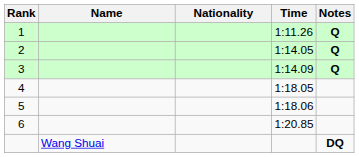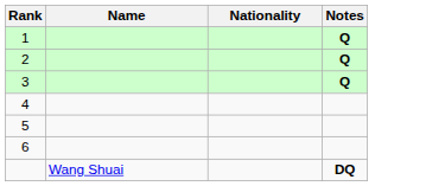- column: Time | 1:11.26 | 1:14.05 | 1:14.09 | 1:18.05 | 1:18.06 | 1:20.85
